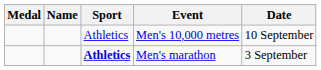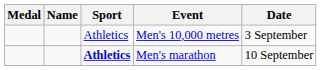Men's 10,000 metres | Date: 10 September -> 3 September
Men's marathon | Date: 3 September -> 10 September
